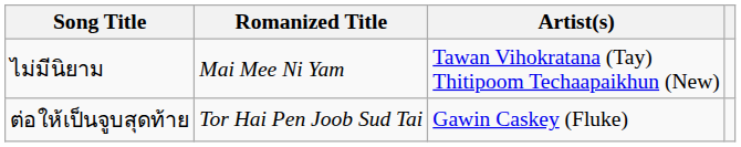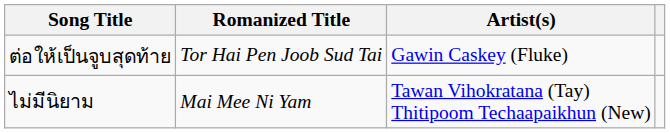rows swapped: ไม่มีนิยาม <-> ต่อให้เป็นจูบสุดท้าย
